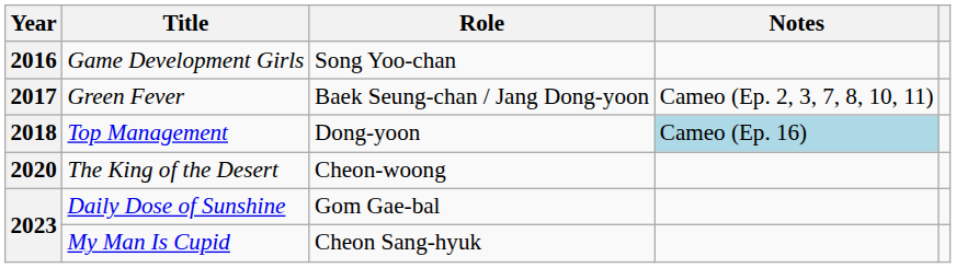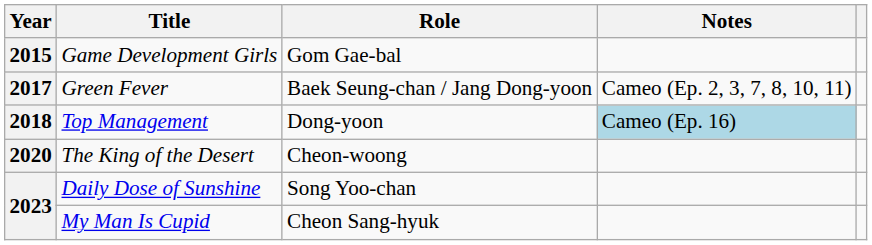Game Development Girls | Year: 2016 -> 2015
Game Development Girls | Role: Song Yoo-chan -> Gom Gae-bal
Daily Dose of Sunshine | Role: Gom Gae-bal -> Song Yoo-chan
